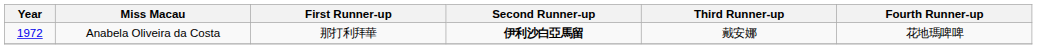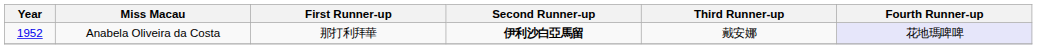Anabela Oliveira da Costa | Year: 1972 -> 1952
Anabela Oliveira da Costa | Fourth Runner-up: no background -> lavender background
